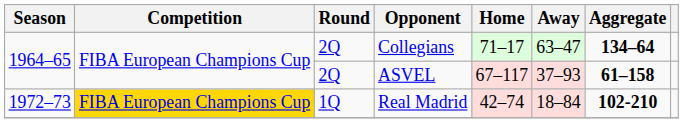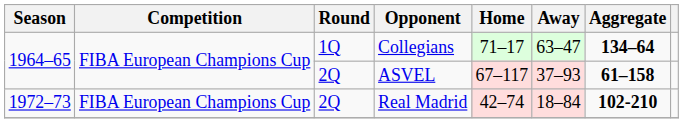Collegians | Round: 2Q -> 1Q
Real Madrid | Competition: gold background -> no background
Real Madrid | Round: 1Q -> 2Q
